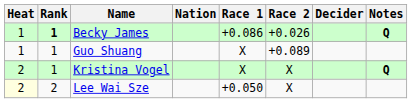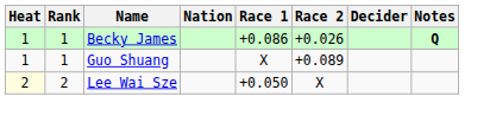Becky James | Rank: bold -> normal
- row: 2 | 1 | Kristina Vogel | X | X | Q
